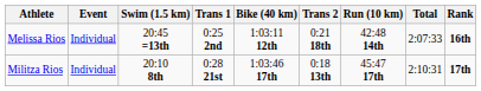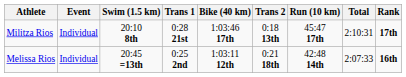rows swapped: Melissa Rios <-> Militza Rios
